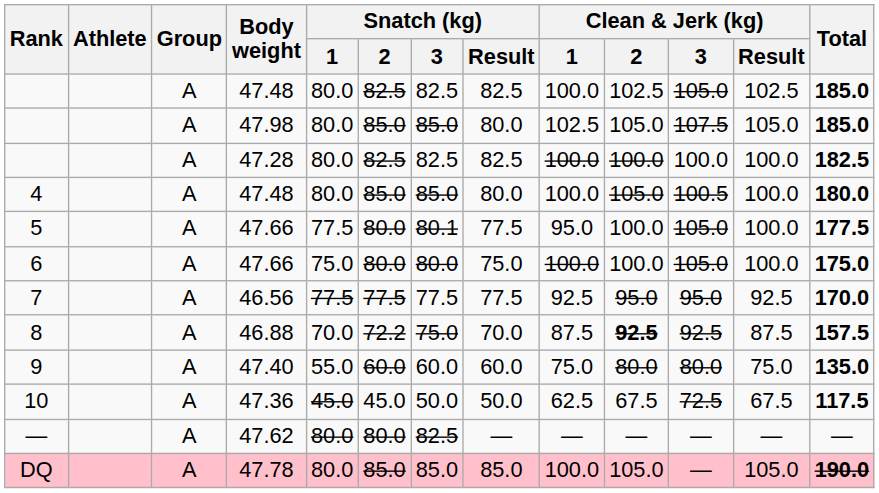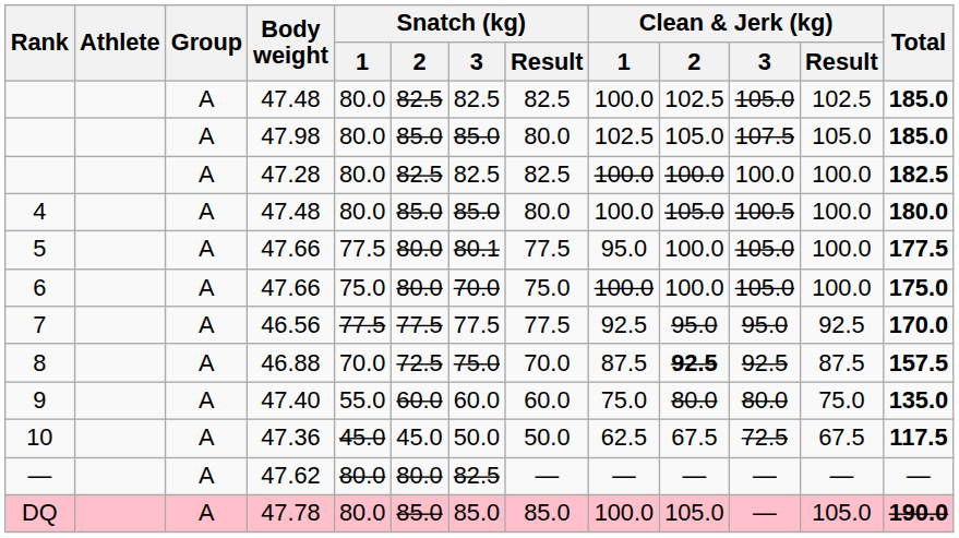6 | Snatch (kg) / 3: 80.0 -> 70.0
8 | Snatch (kg) / 2: 72.2 -> 72.5
